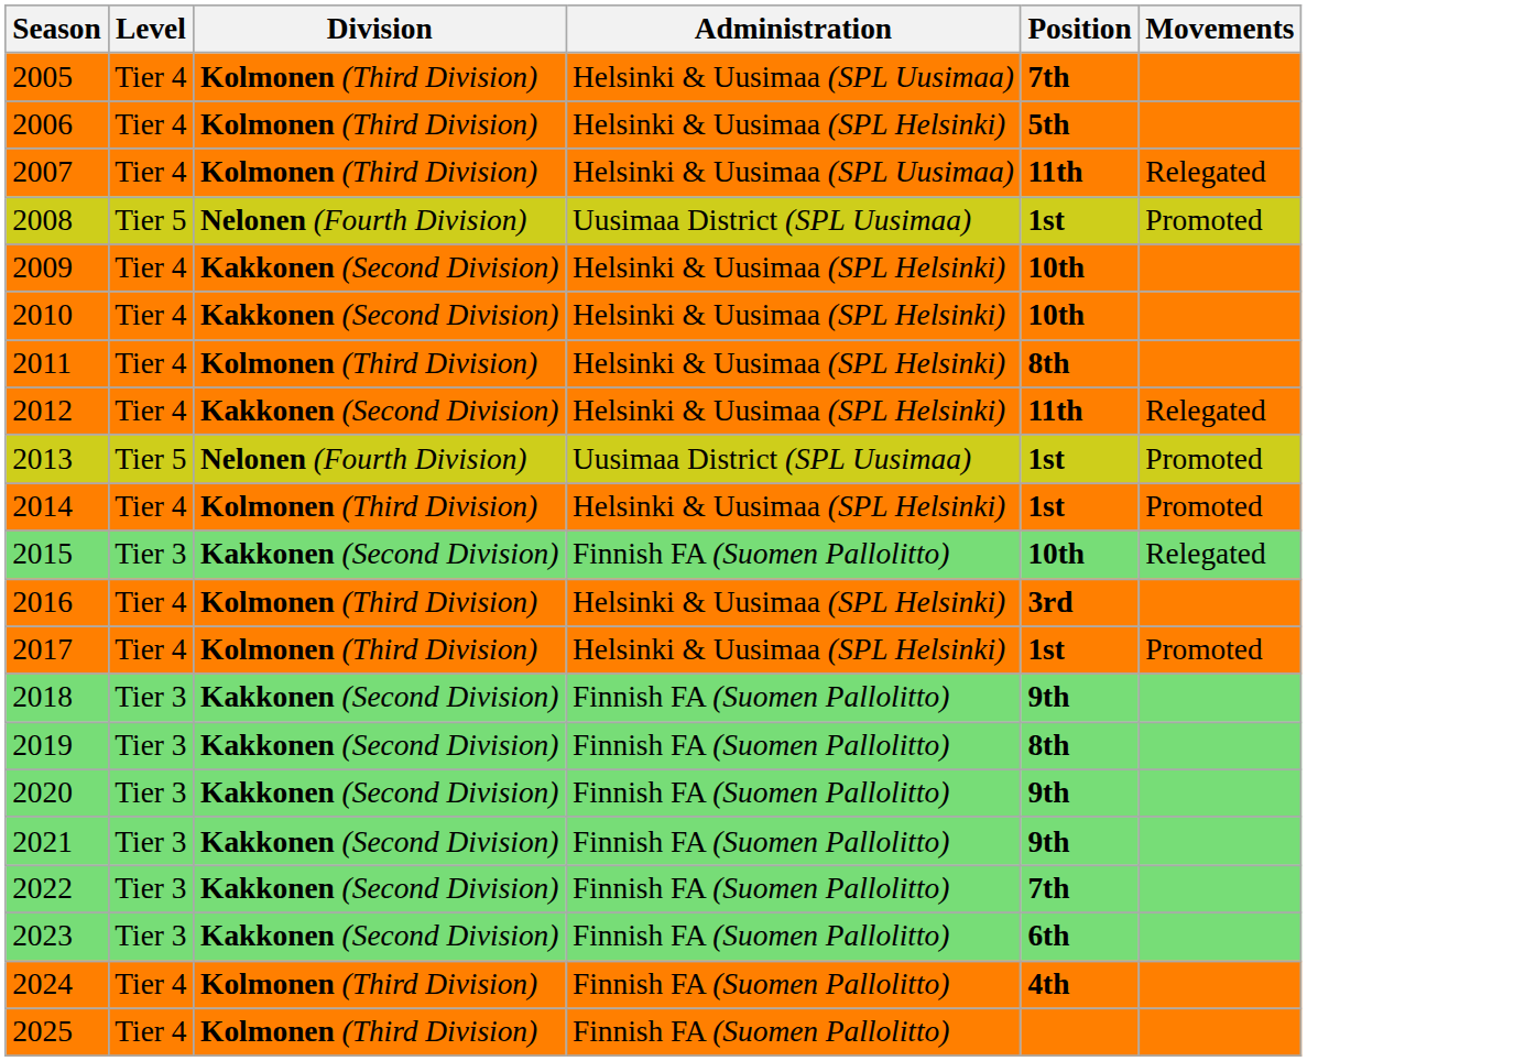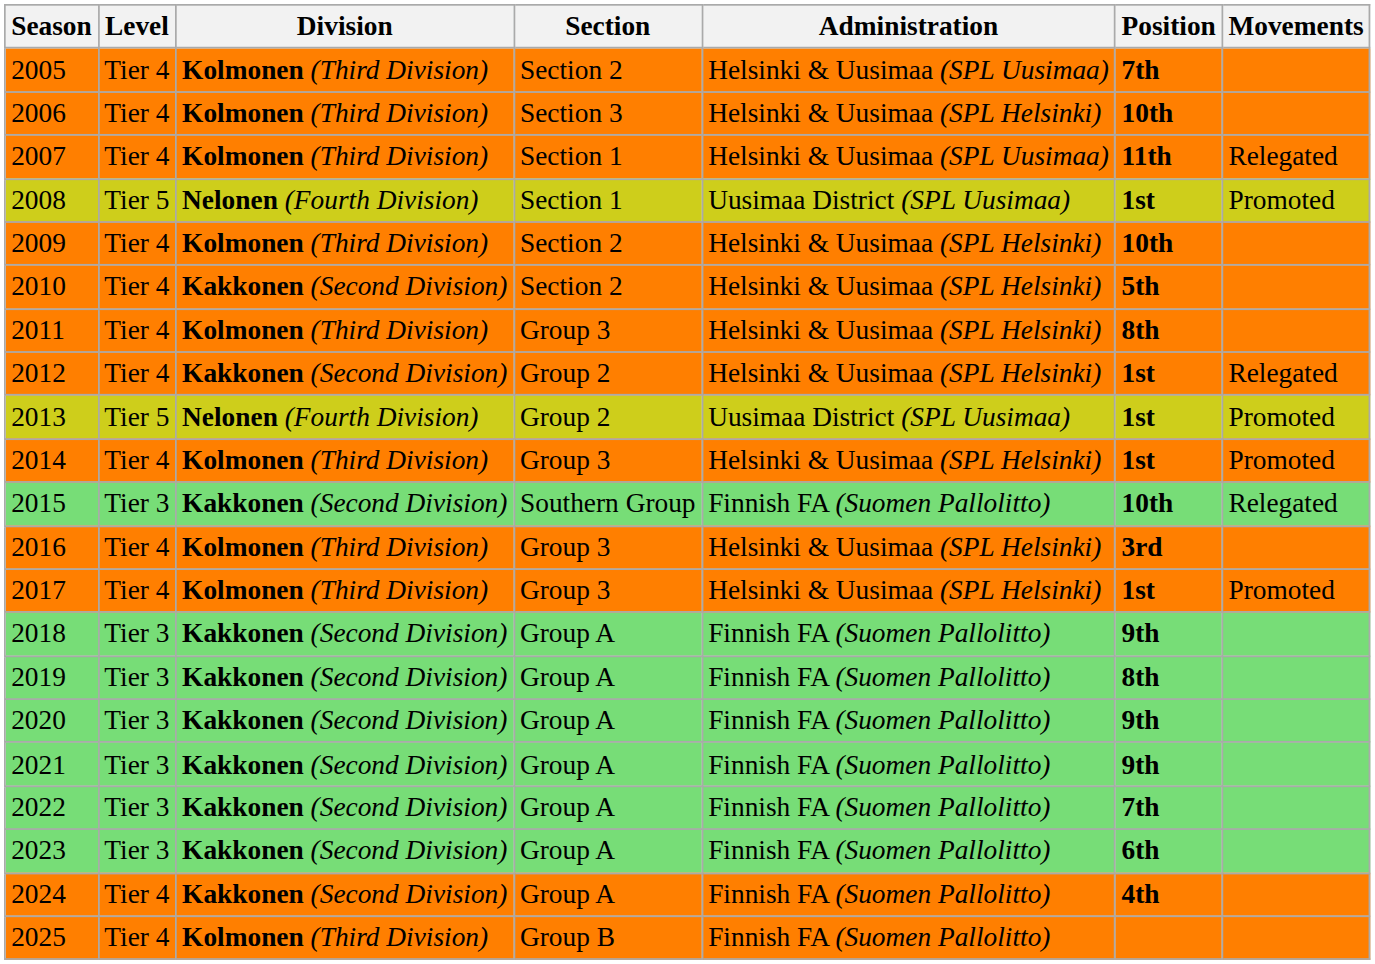+ column: Section | Section 2 | Section 3 | Section 1 | Section 1 | Section 2 | Section 2 | Group 3 | Group 2 | Group 2 | Group 3 | Southern Group | Group 3 | Group 3 | Group A | Group A | Group A | Group A | Group A | Group A | Group A | Group B
2006 | Position: 5th -> 10th
2009 | Division: Kakkonen (Second Division) -> Kolmonen (Third Division)
2010 | Position: 10th -> 5th
2012 | Position: 11th -> 1st
2024 | Division: Kolmonen (Third Division) -> Kakkonen (Second Division)
